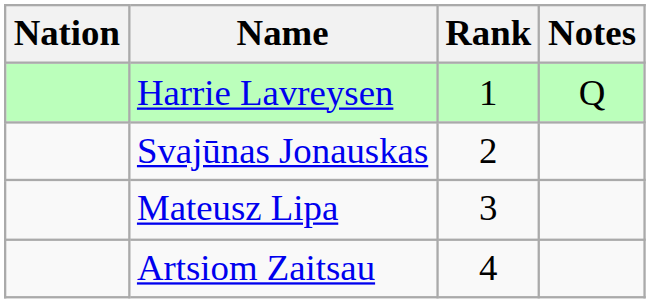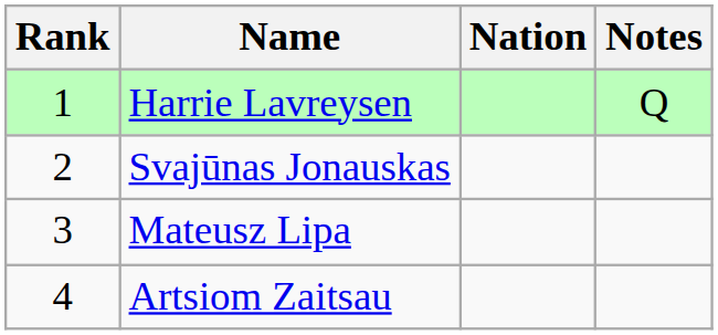columns swapped: Rank <-> Nation
